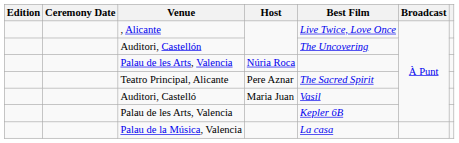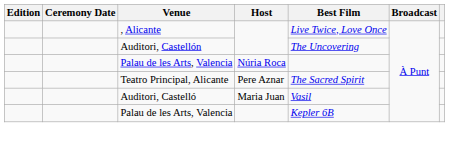- row: Palau de la Música, Valencia | La casa
